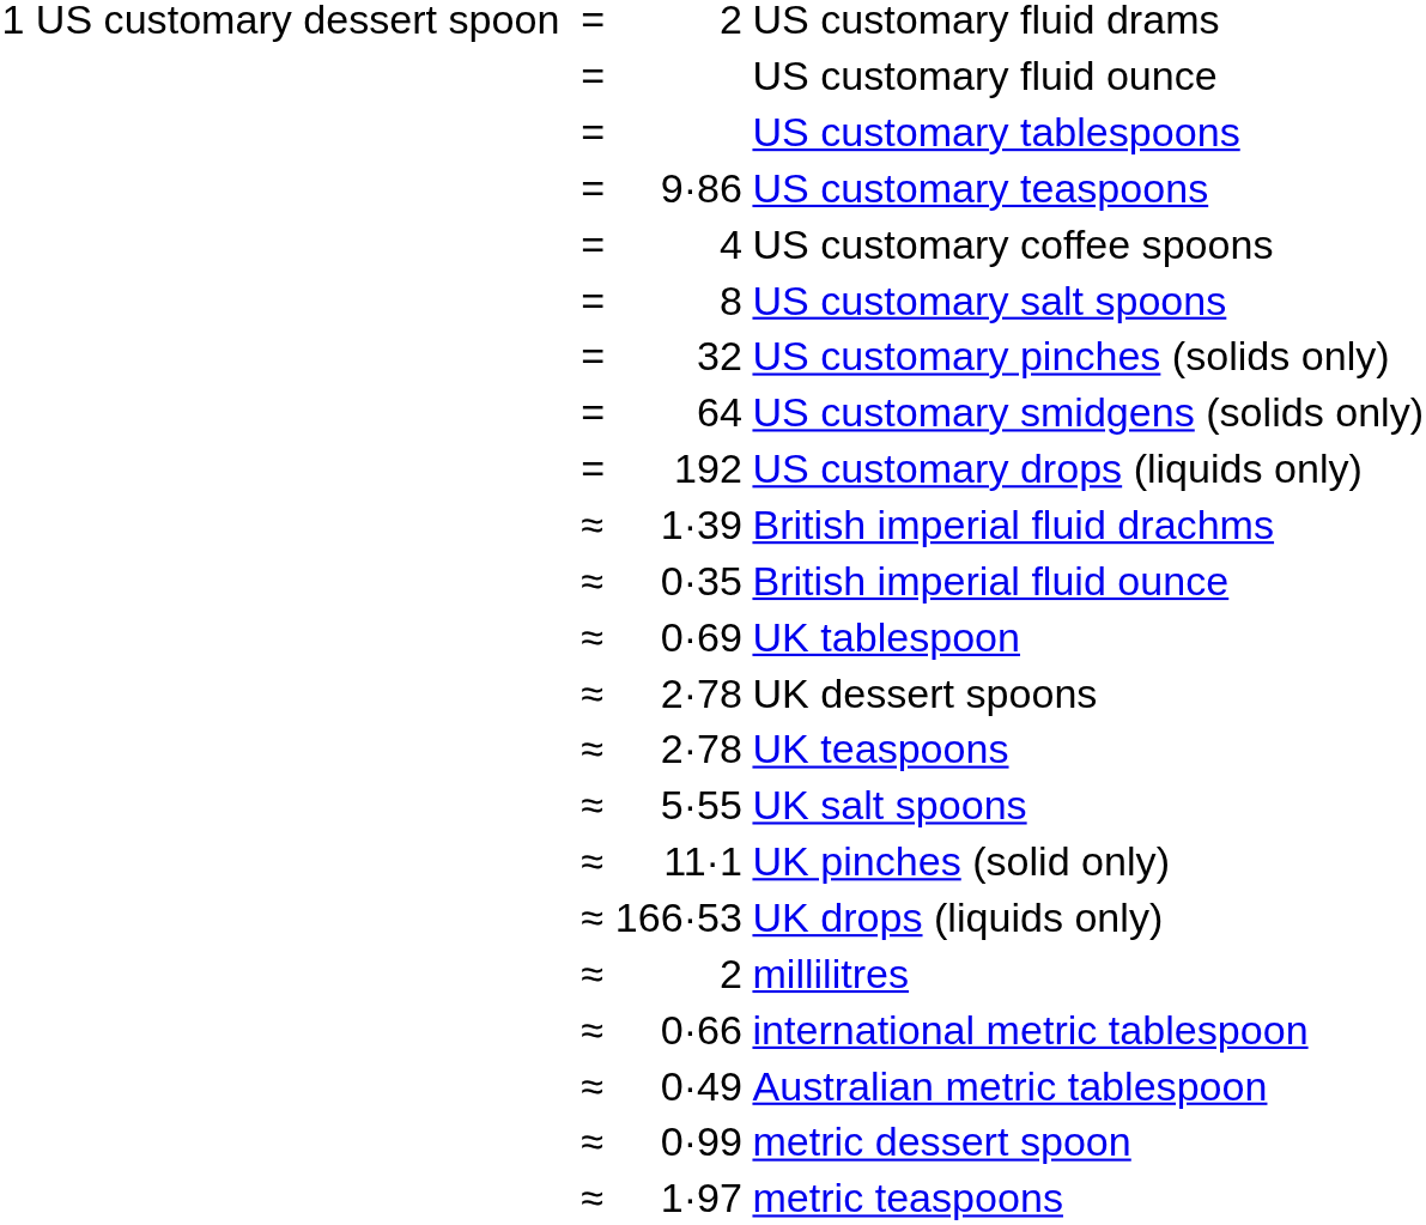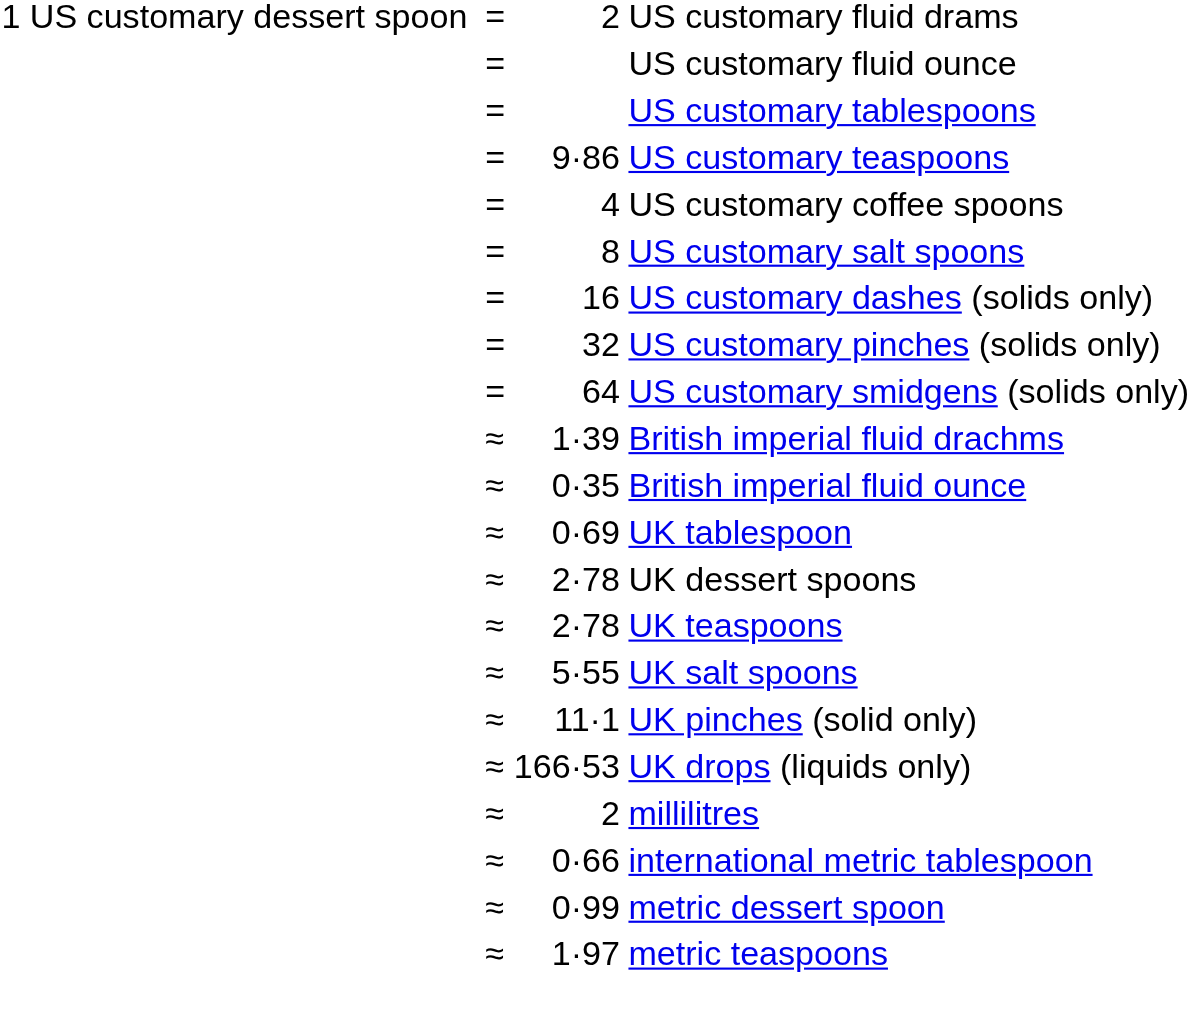+ row: = | 16 | US customary dashes (solids only)
- row: = | 192 | US customary drops (liquids only)
- row: ≈ | 0·49 | Australian metric tablespoon
